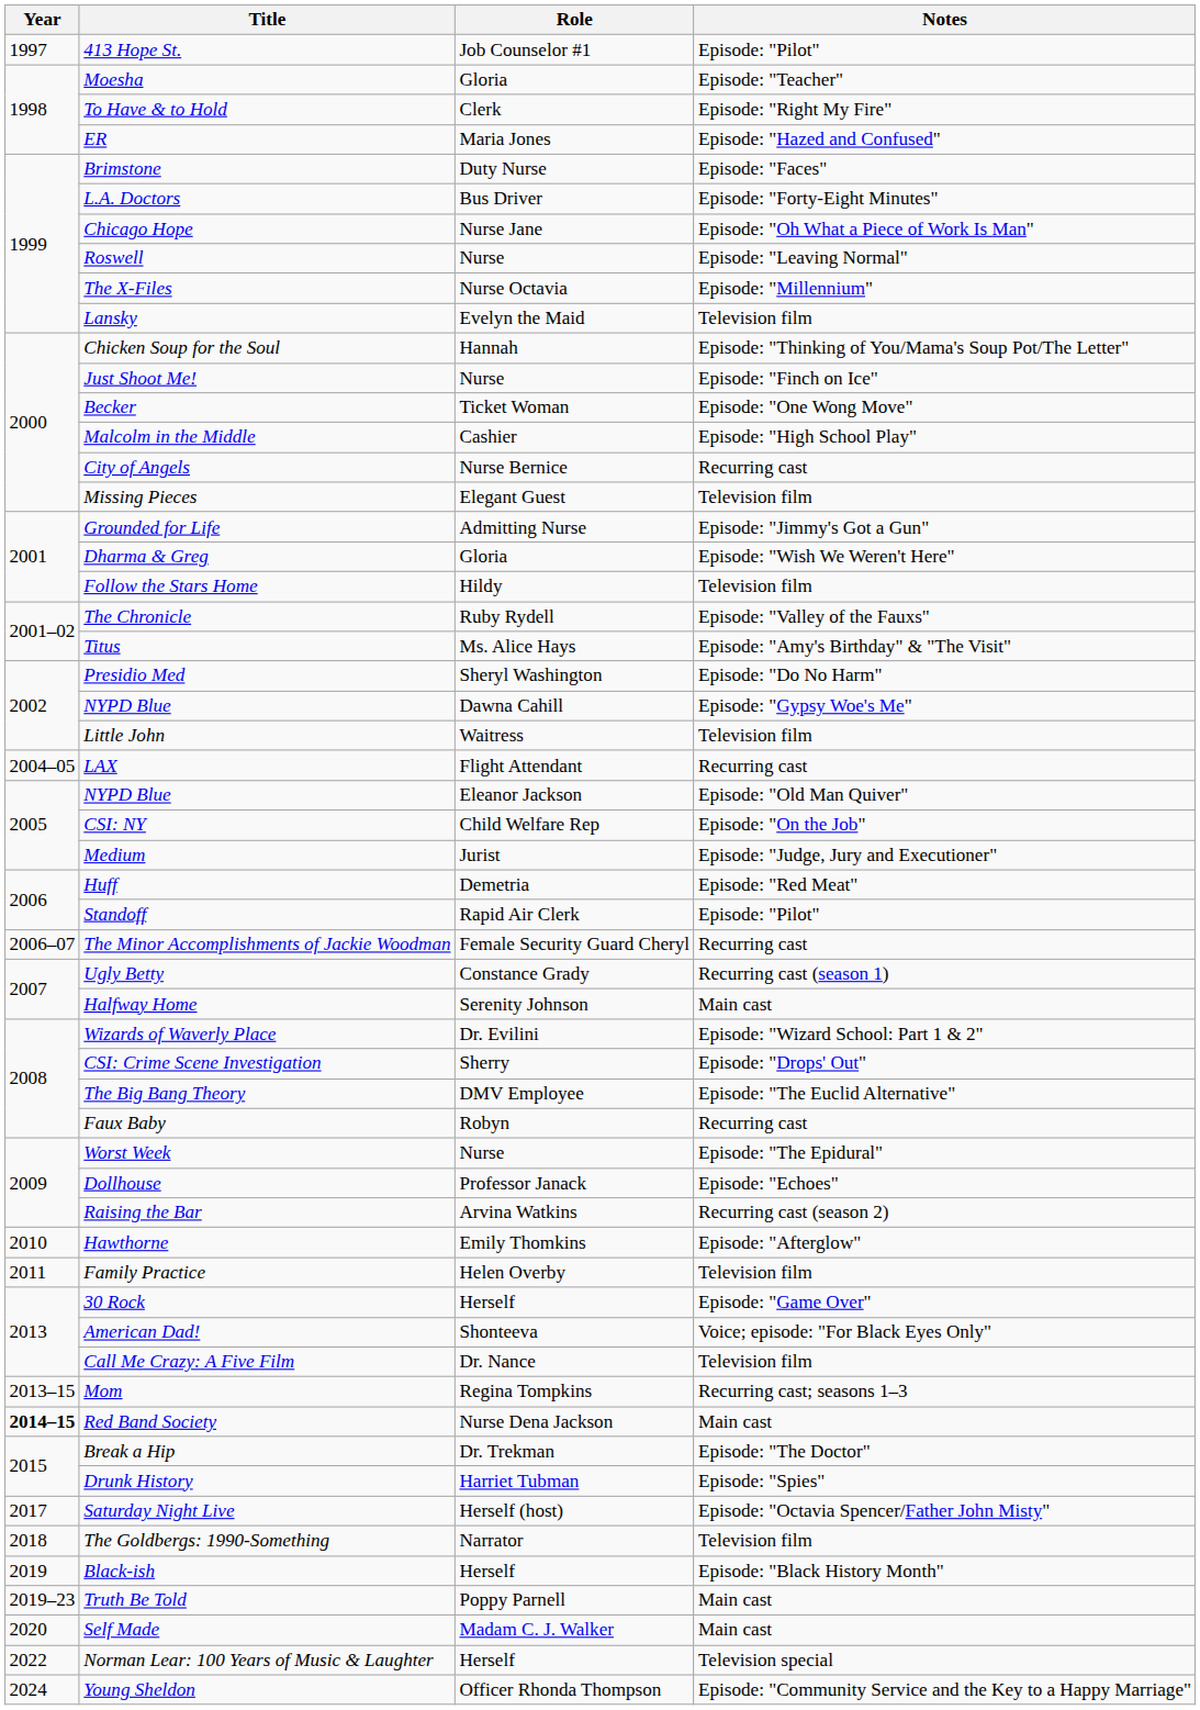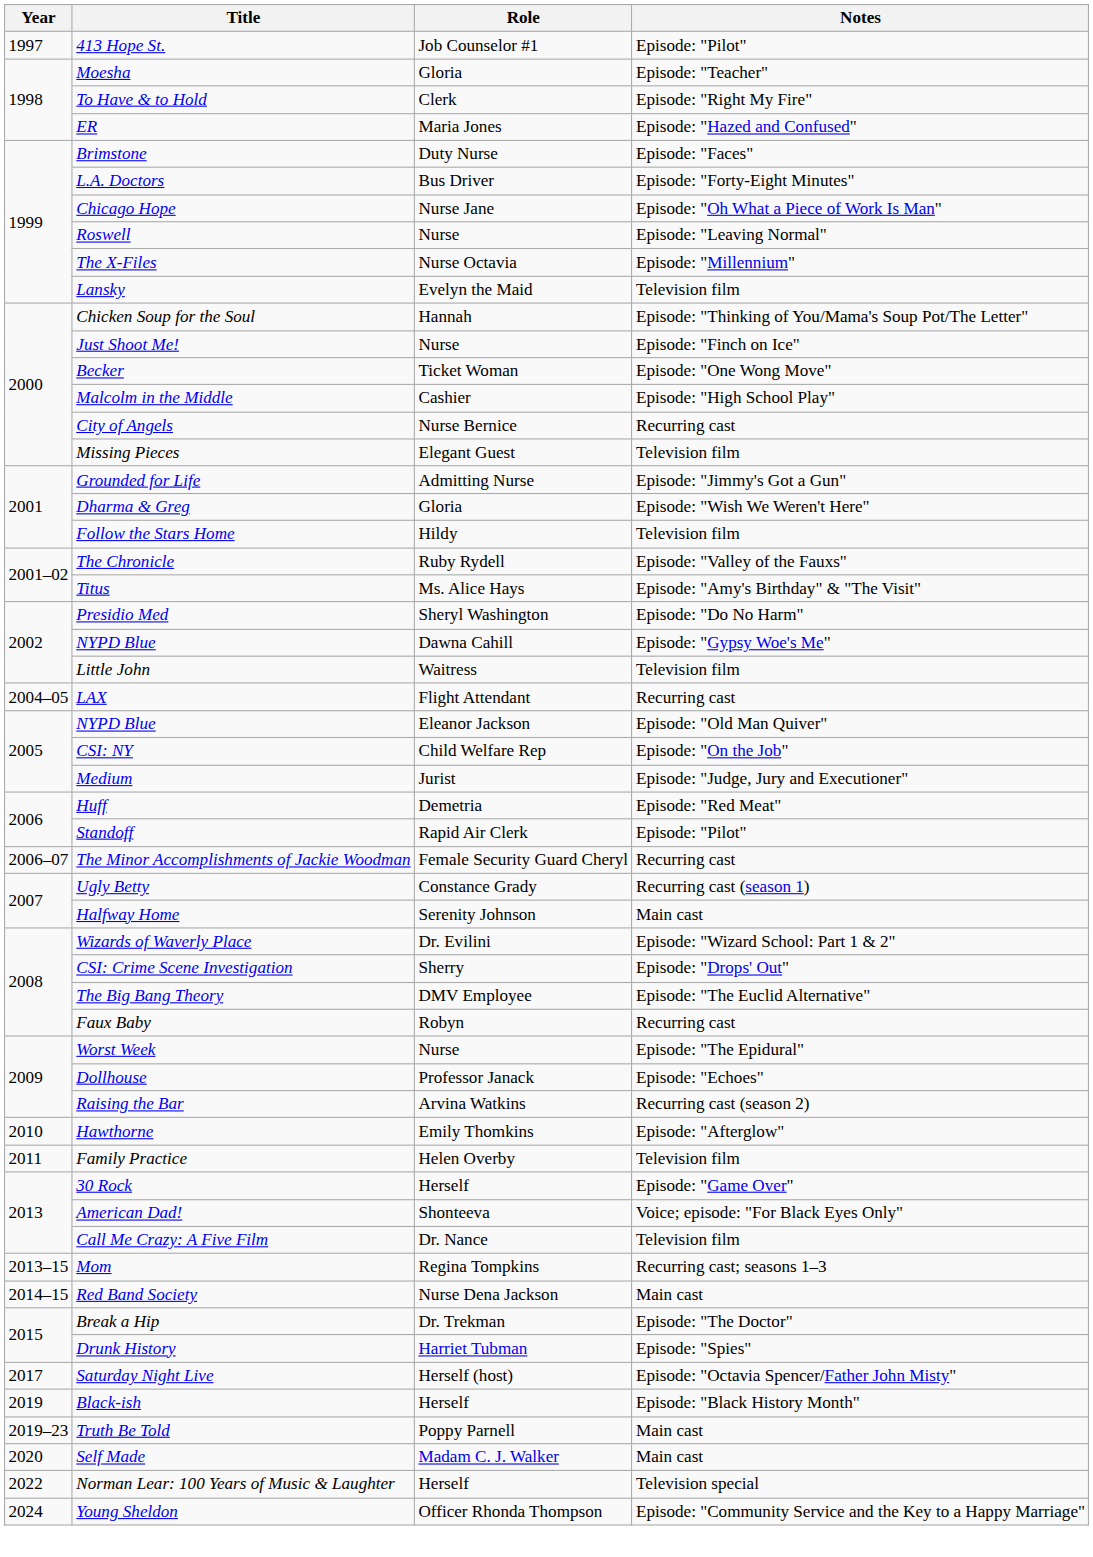Red Band Society | Year: bold -> normal
- row: 2018 | The Goldbergs: 1990-Something | Narrator | Television film
